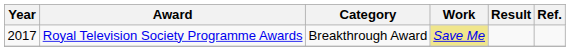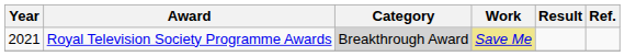Royal Television Society Programme Awards | Year: 2017 -> 2021
Royal Television Society Programme Awards | Category: no background -> lightgrey background
